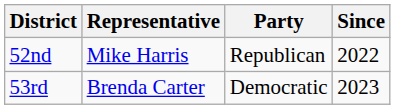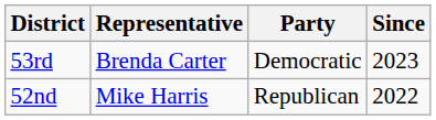rows swapped: 52nd <-> 53rd
